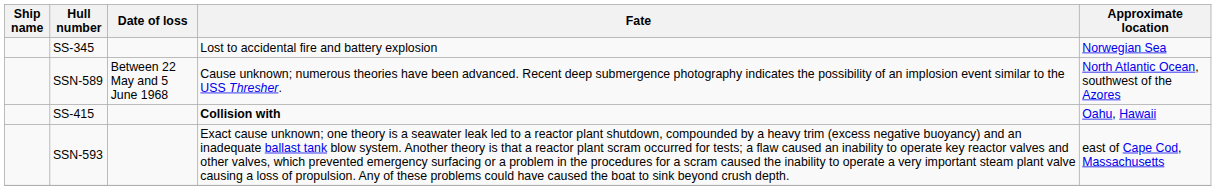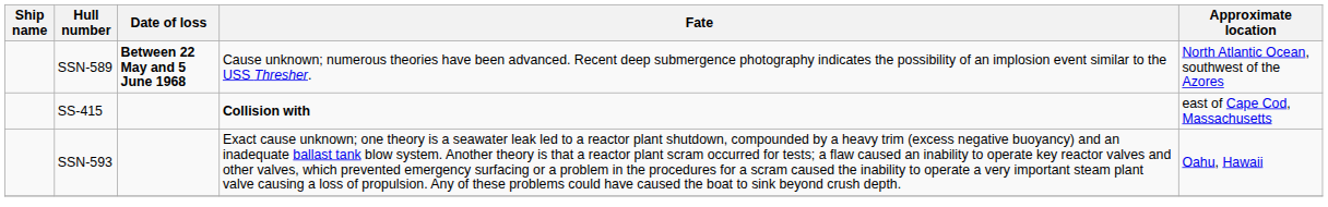- row: SS-345 | Lost to accidental fire and battery explosion | Norwegian Sea
SSN-589 | Date of loss: normal -> bold
SS-415 | Approximate location: Oahu, Hawaii -> east of Cape Cod, Massachusetts
SSN-593 | Approximate location: east of Cape Cod, Massachusetts -> Oahu, Hawaii
